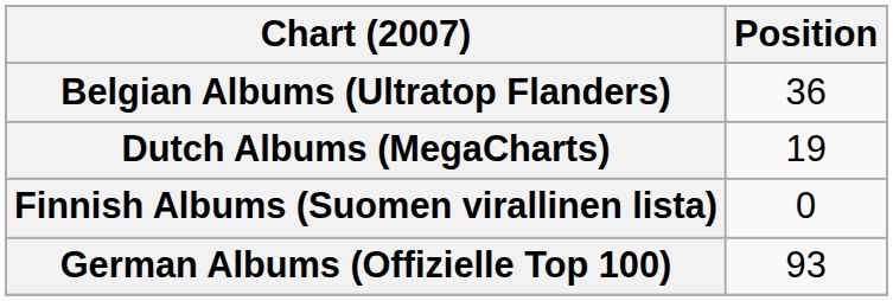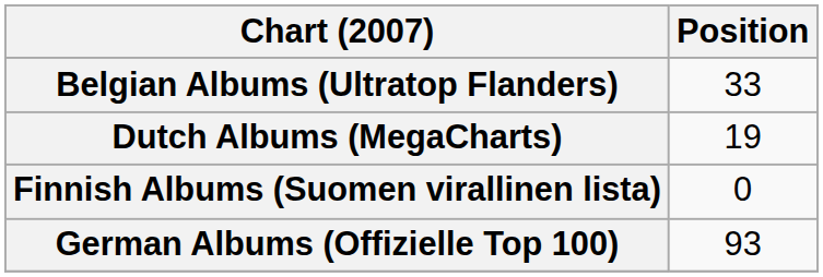Belgian Albums (Ultratop Flanders) | Position: 36 -> 33
